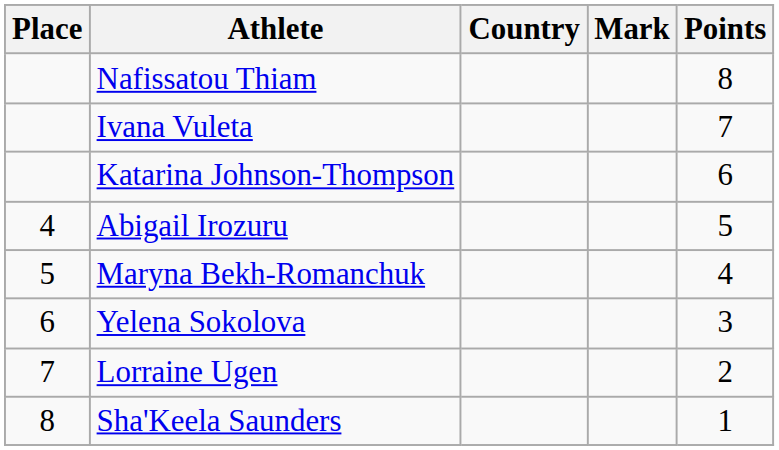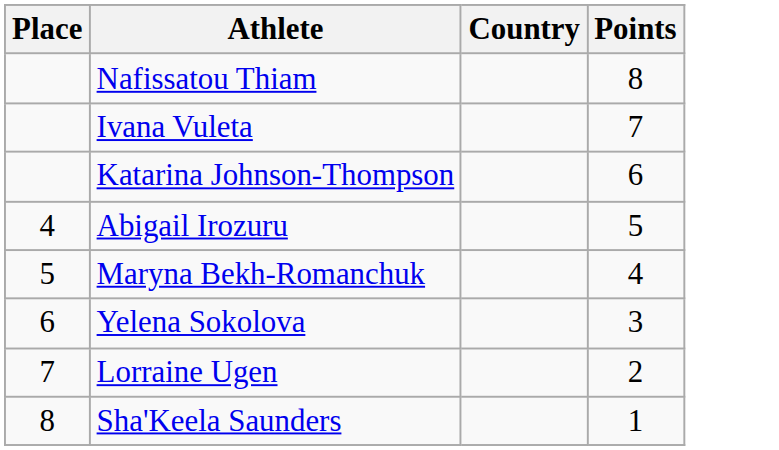- column: Mark
